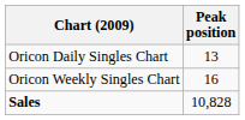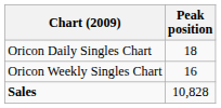Oricon Daily Singles Chart | Peak position: 13 -> 18
